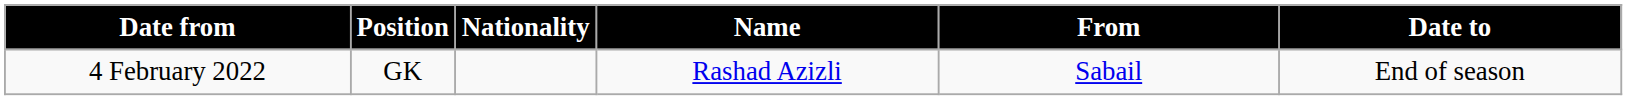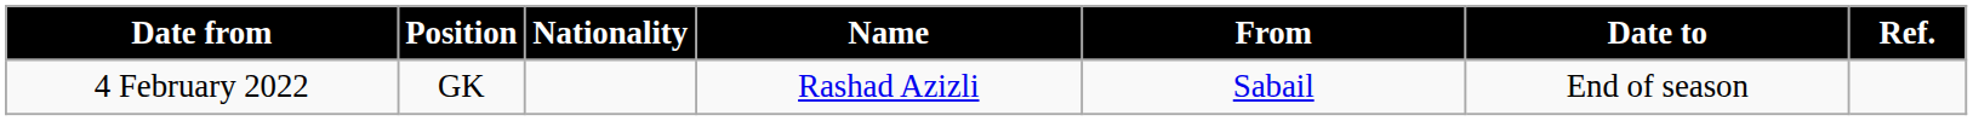+ column: Ref.
